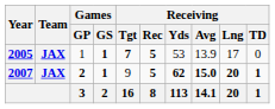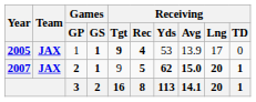2005 | Receiving / Tgt: 7 -> 9
2005 | Receiving / Rec: 5 -> 4
